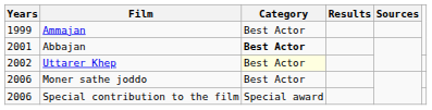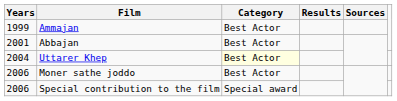Abbajan | Category: bold -> normal
Uttarer Khep | Years: 2002 -> 2004
